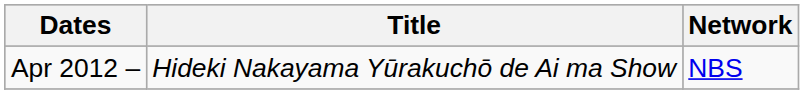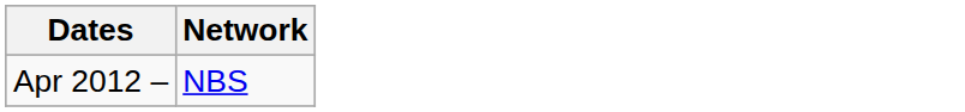- column: Title | Hideki Nakayama Yūrakuchō de Ai ma Show
